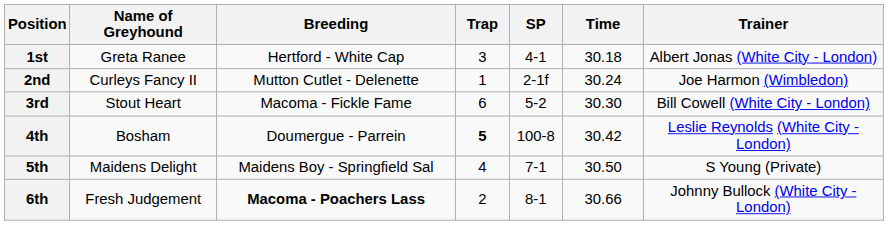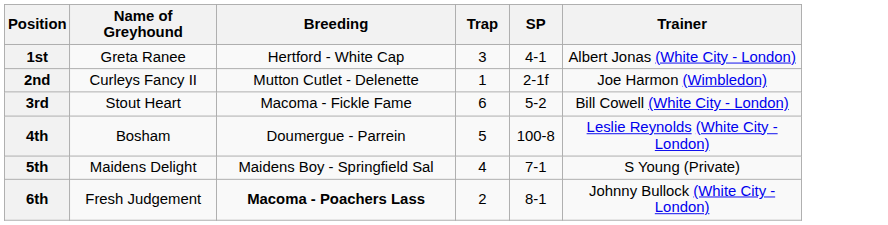- column: Time | 30.18 | 30.24 | 30.30 | 30.42 | 30.50 | 30.66
4th | Trap: bold -> normal
